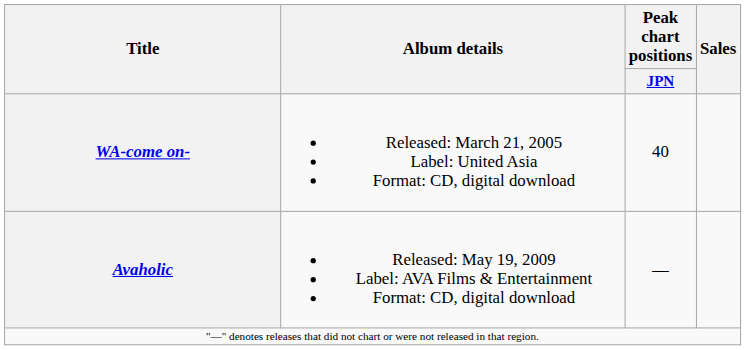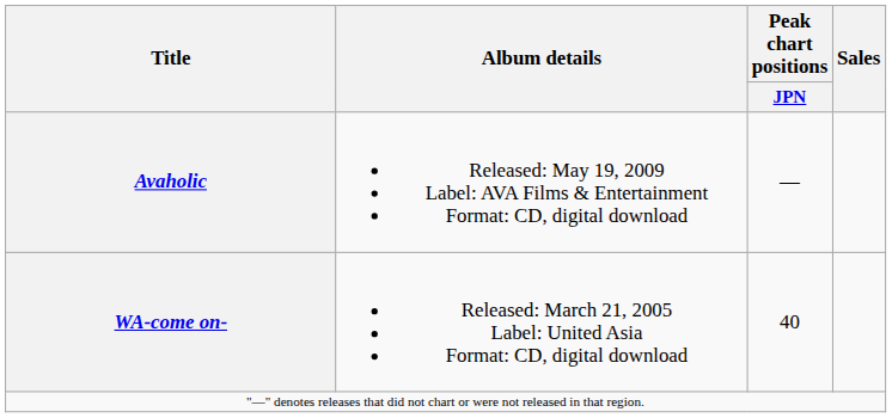rows swapped: WA-come on- <-> Avaholic
